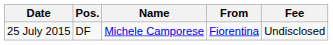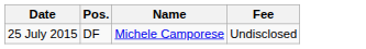- column: From | Fiorentina
